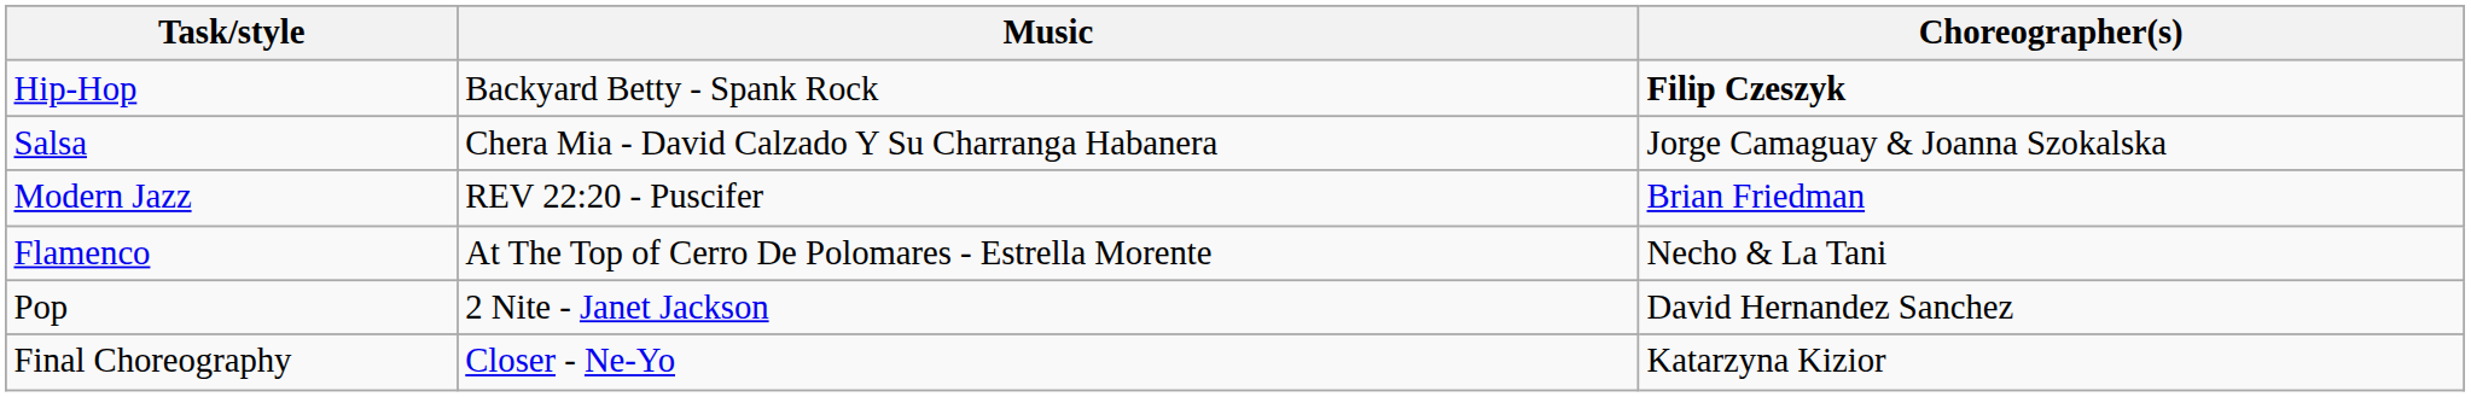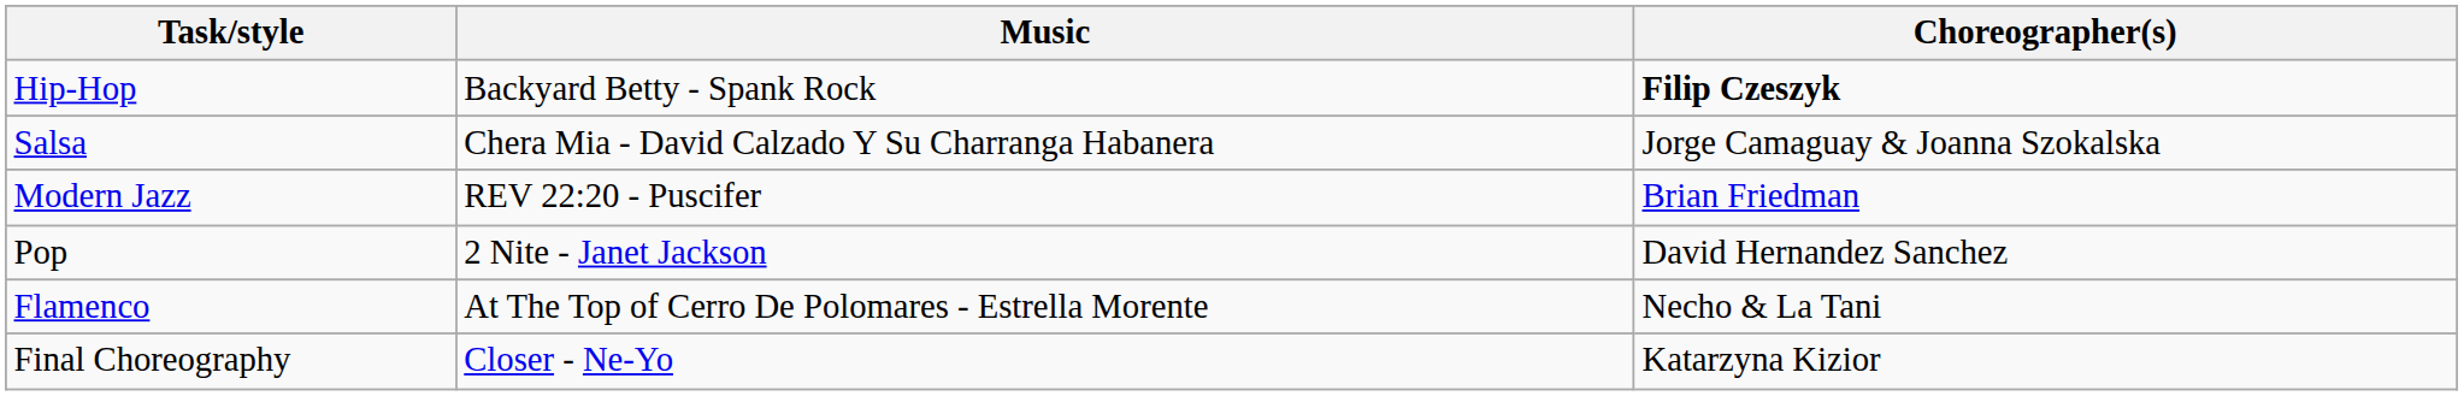rows swapped: Pop <-> Flamenco
